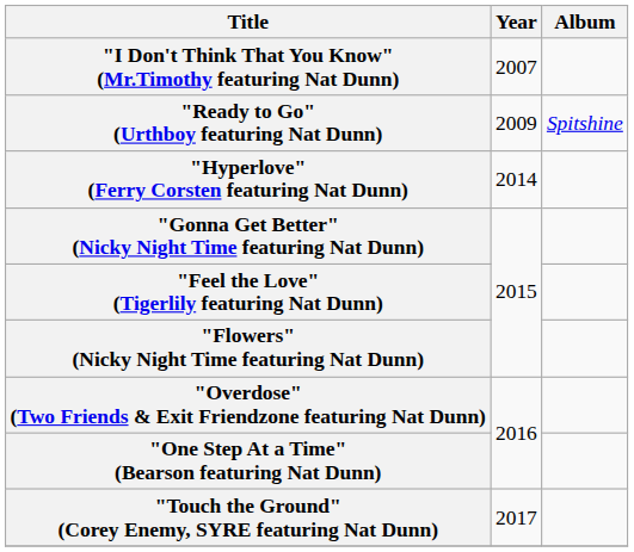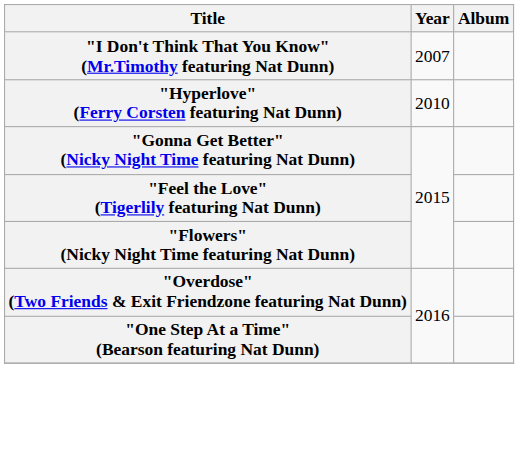- row: "Ready to Go" (Urthboy featuring Nat Dunn) | 2009 | Spitshine
"Hyperlove" (Ferry Corsten featuring Nat Dunn) | Year: 2014 -> 2010
- row: "Touch the Ground" (Corey Enemy, SYRE featuring Nat Dunn) | 2017
